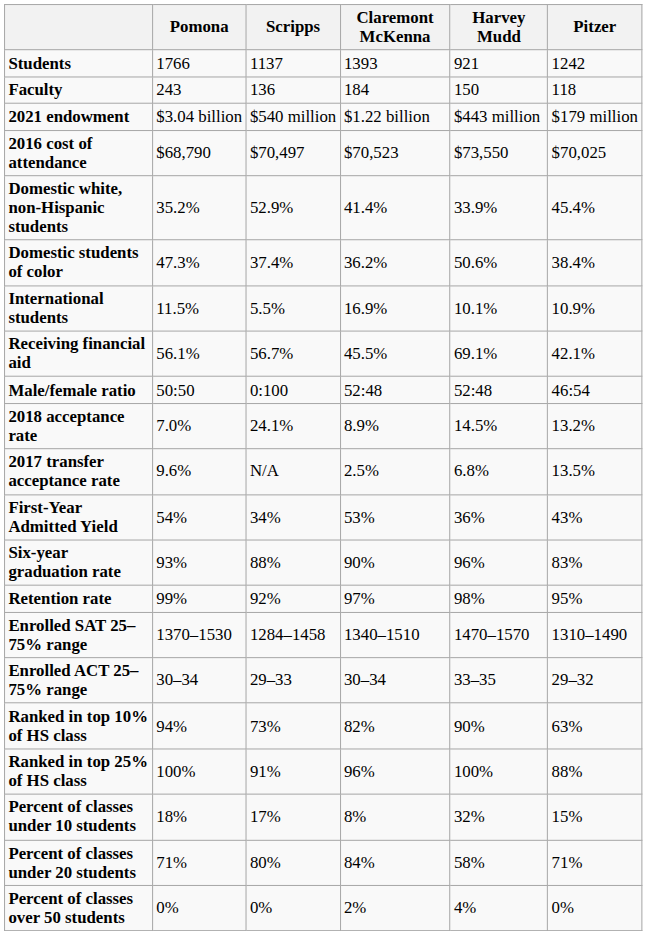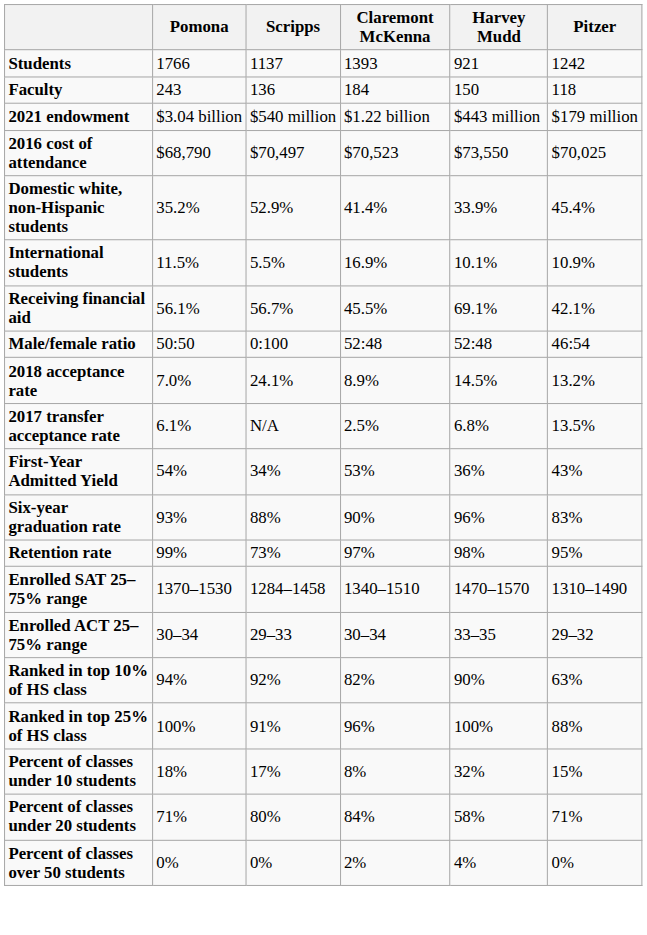- row: Domestic students of color | 47.3% | 37.4% | 36.2% | 50.6% | 38.4%
2017 transfer acceptance rate | Pomona: 9.6% -> 6.1%
Retention rate | Scripps: 92% -> 73%
Ranked in top 10% of HS class | Scripps: 73% -> 92%
